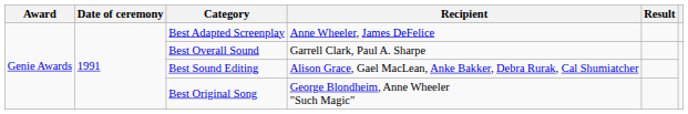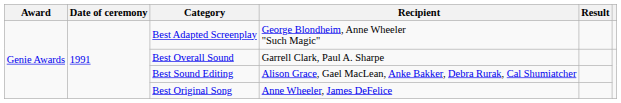Best Adapted Screenplay | Recipient: Anne Wheeler, James DeFelice -> George Blondheim, Anne Wheeler "Such Magic"
Best Original Song | Recipient: George Blondheim, Anne Wheeler "Such Magic" -> Anne Wheeler, James DeFelice
